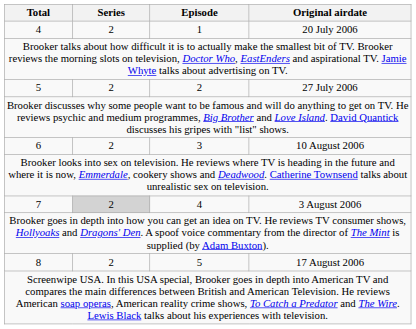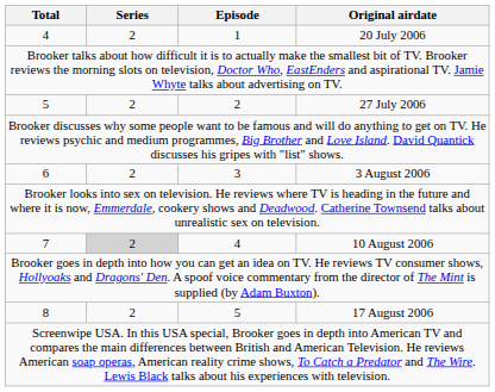6 | Original airdate: 10 August 2006 -> 3 August 2006
7 | Original airdate: 3 August 2006 -> 10 August 2006
